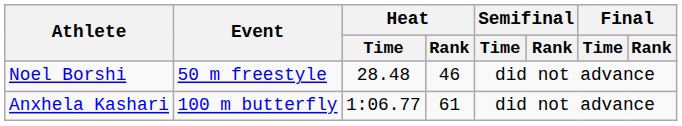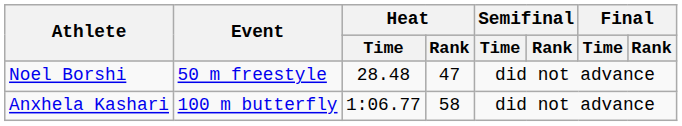Noel Borshi | Heat / Rank: 46 -> 47
Anxhela Kashari | Heat / Rank: 61 -> 58
